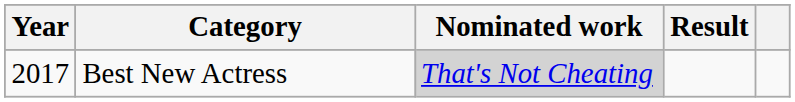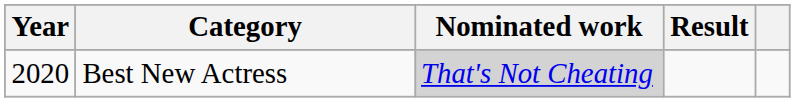Best New Actress | Year: 2017 -> 2020
